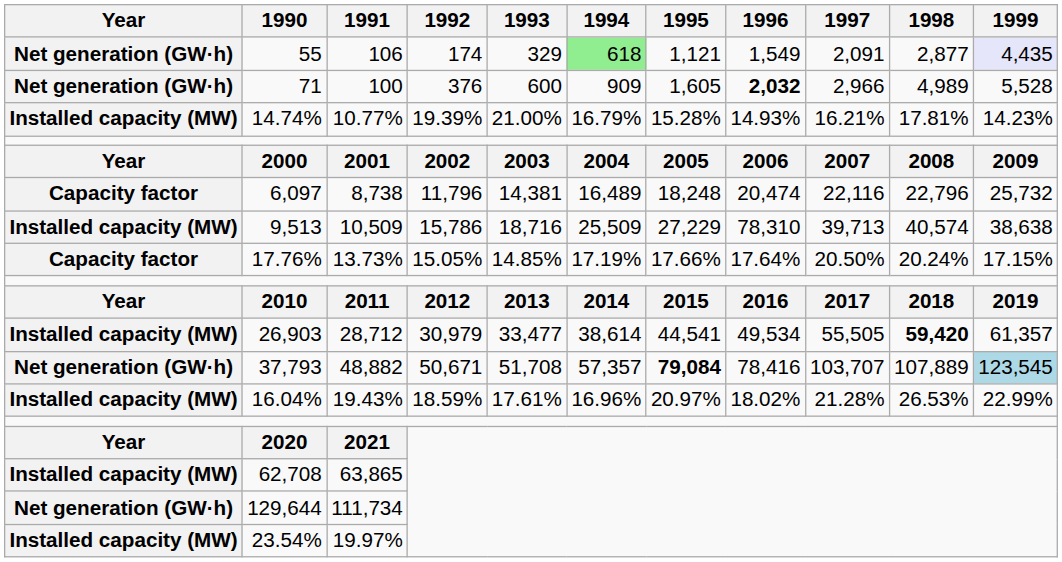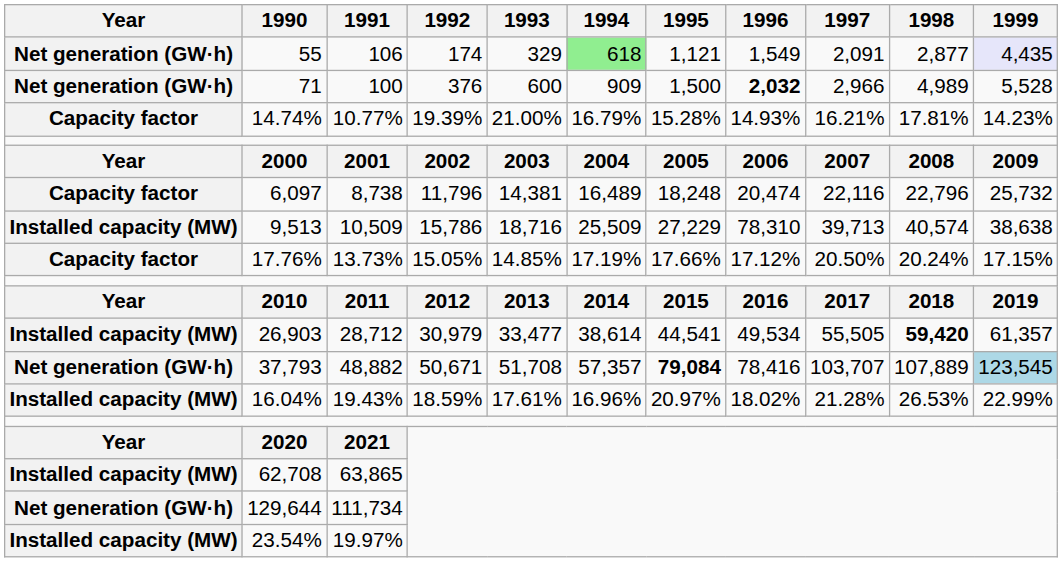71 | 1995: 1,605 -> 1,500
14.74% | Year: Installed capacity (MW) -> Capacity factor
17.76% | 1996: 17.64% -> 17.12%
